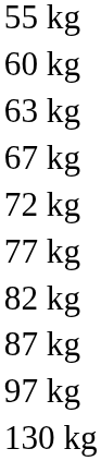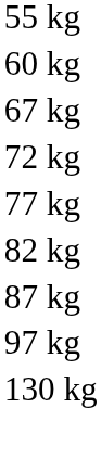- row: 63 kg
